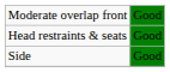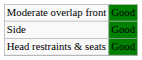rows swapped: Side <-> Head restraints & seats
